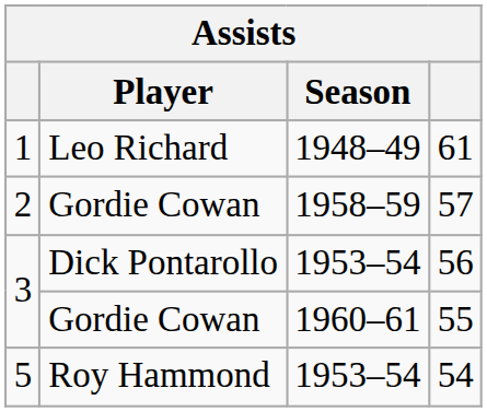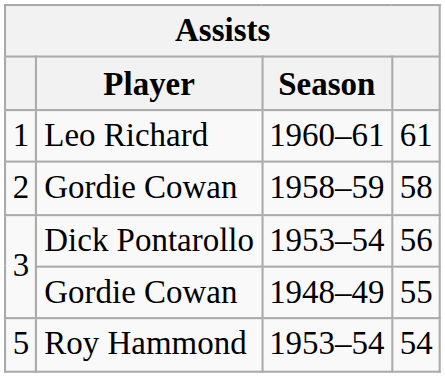1 | Season: 1948–49 -> 1960–61
2 | column 4: 57 -> 58
3 / Gordie Cowan | Season: 1960–61 -> 1948–49
